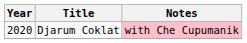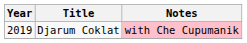Djarum Coklat | Year: 2020 -> 2019
